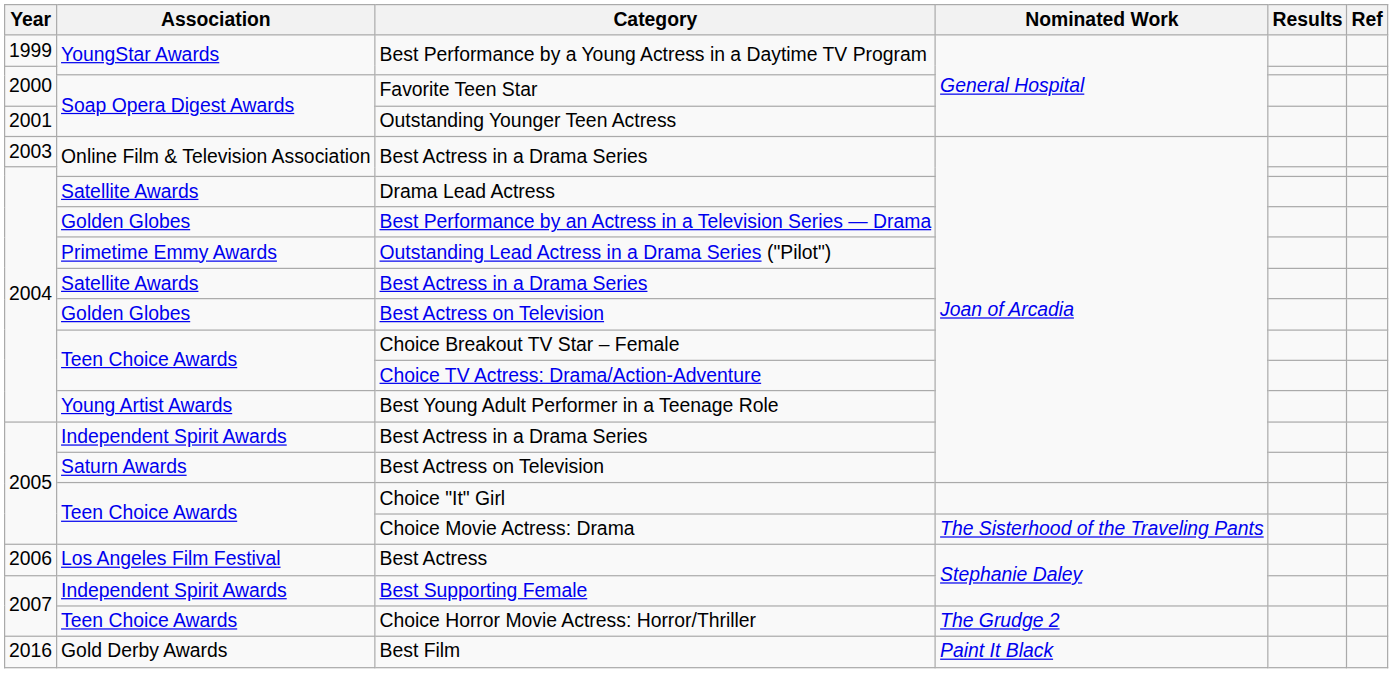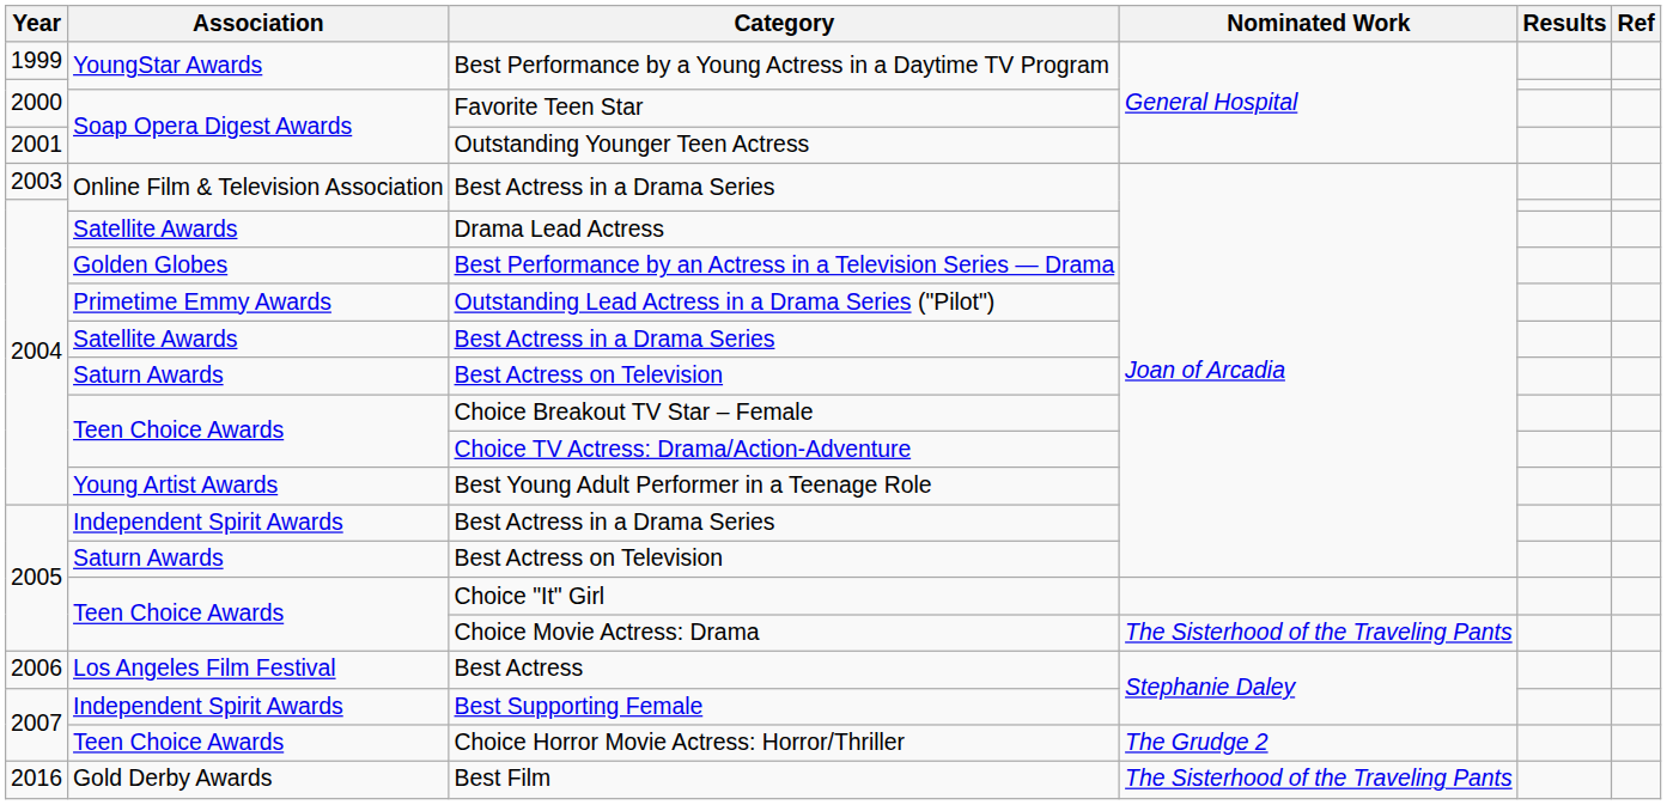2004 / Best Actress on Television | Association: Golden Globes -> Saturn Awards
Best Film | Nominated Work: Paint It Black -> The Sisterhood of the Traveling Pants
